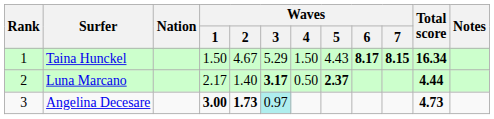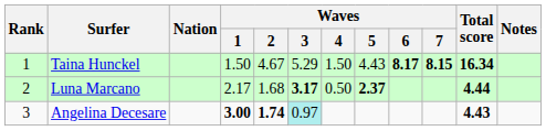Luna Marcano | Waves / 2: 1.40 -> 1.68
Angelina Decesare | Waves / 2: 1.73 -> 1.74
Angelina Decesare | Total score: 4.73 -> 4.43
